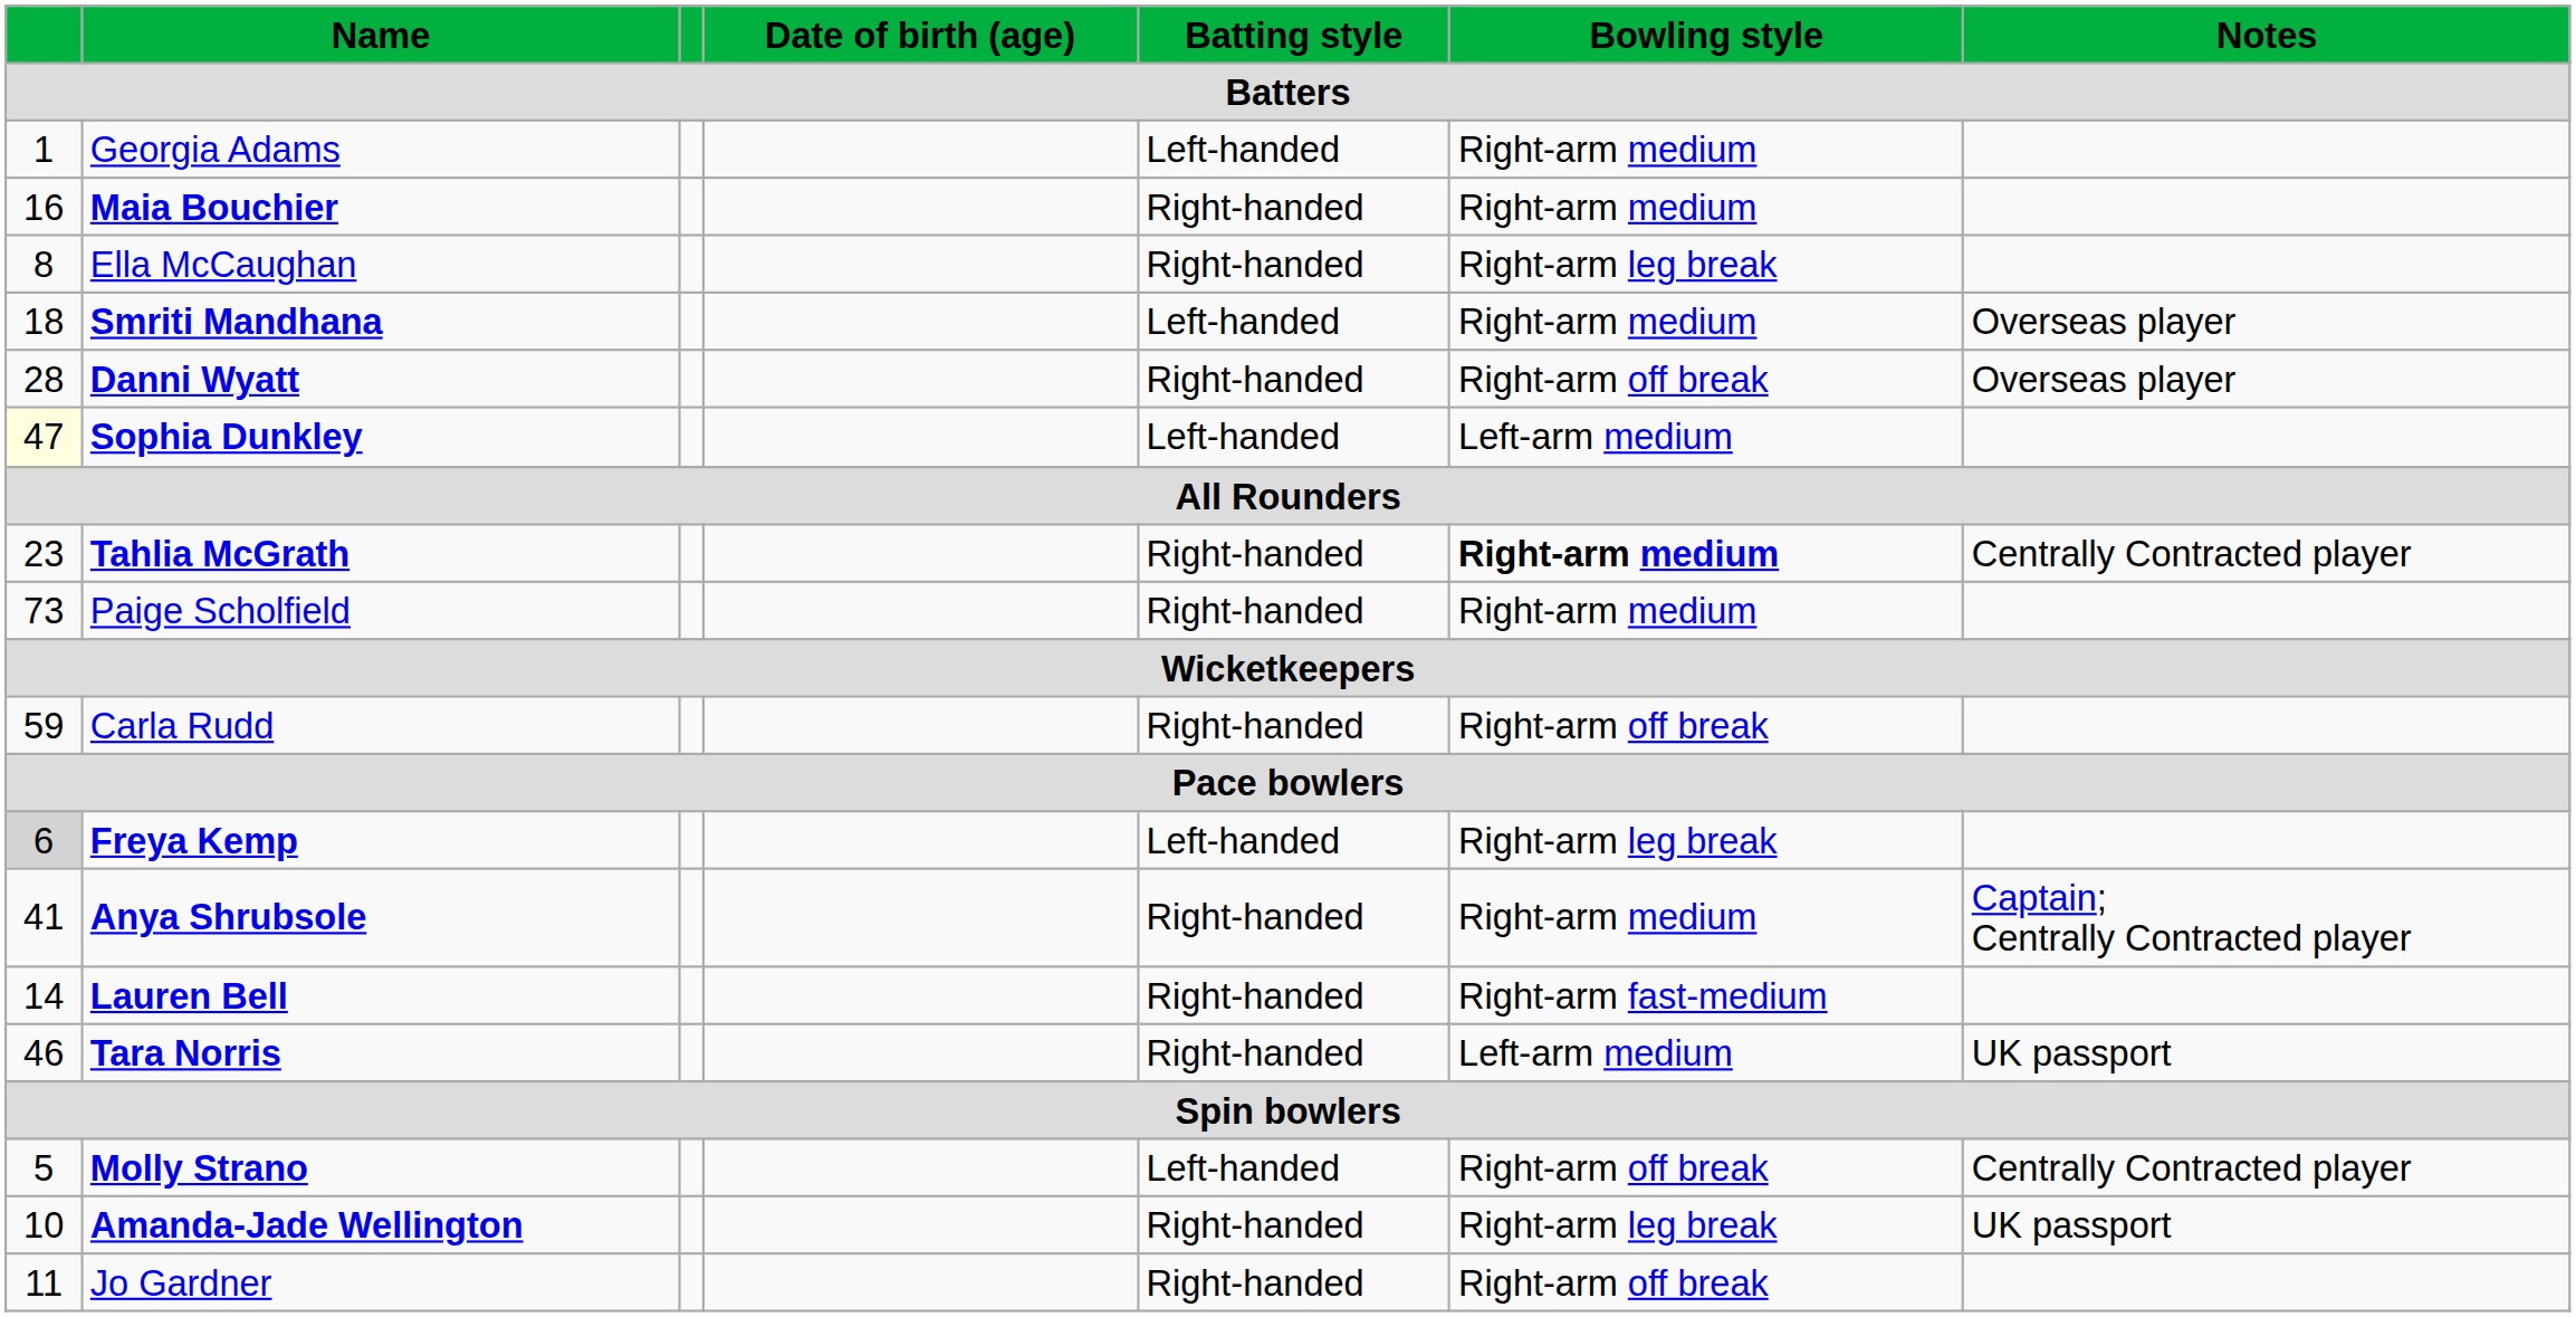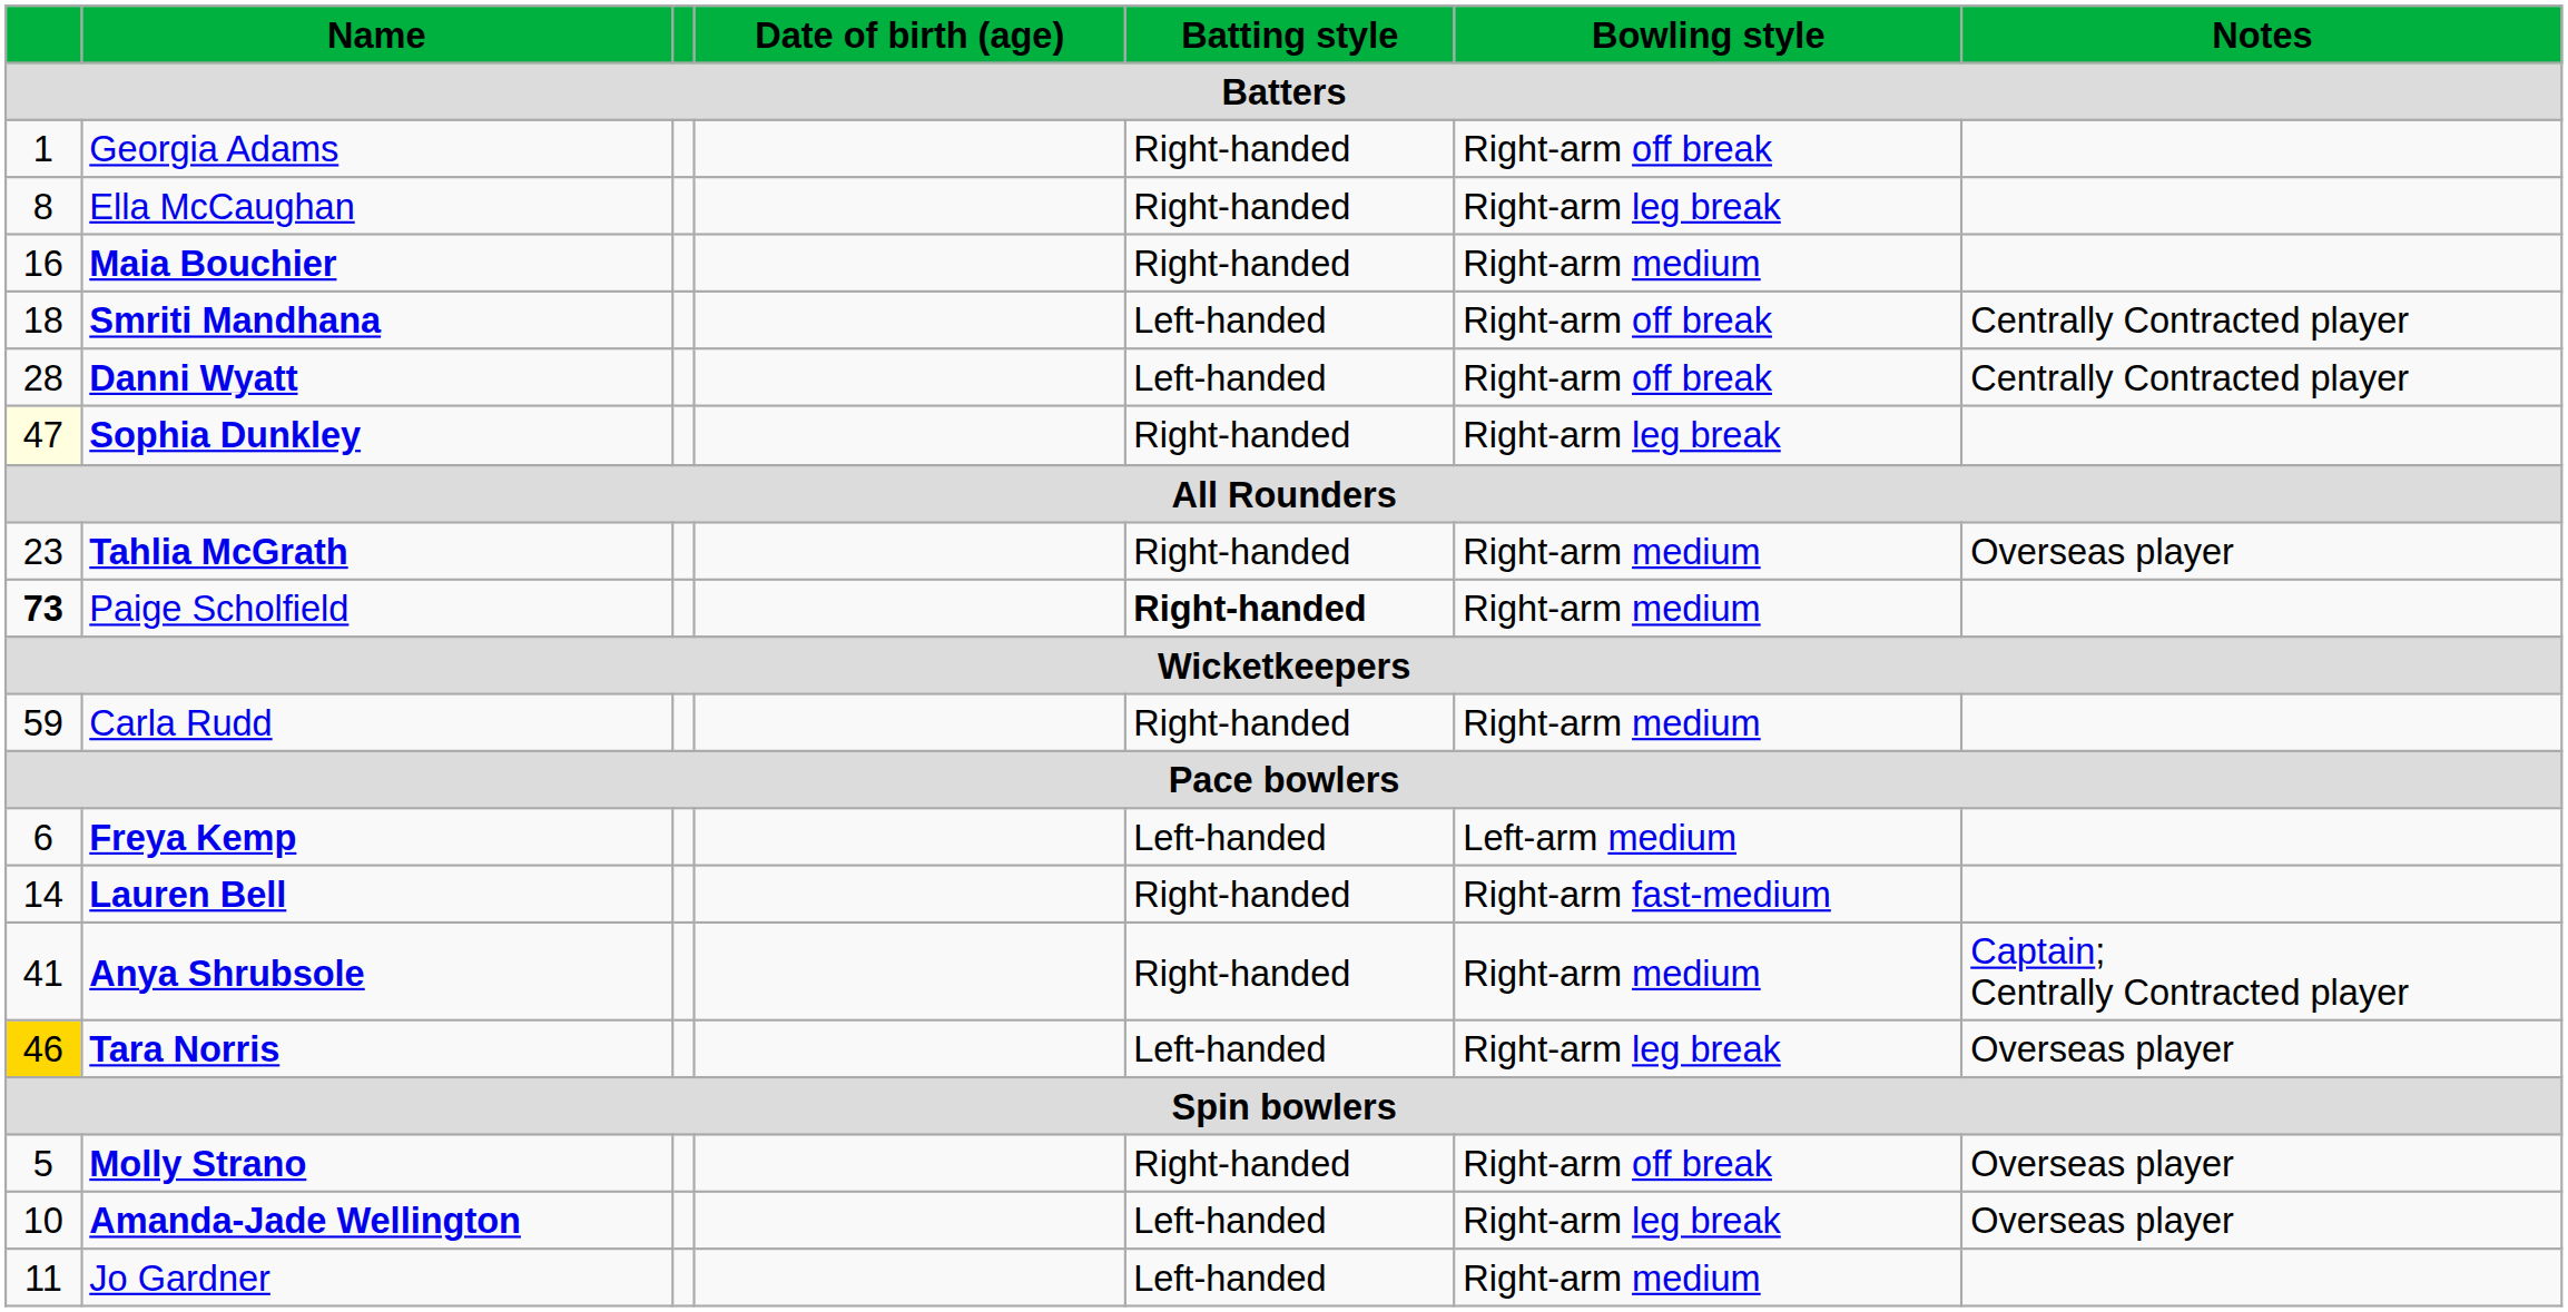Georgia Adams | Batting style: Left-handed -> Right-handed
Georgia Adams | Bowling style: Right-arm medium -> Right-arm off break
rows swapped: Ella McCaughan <-> Maia Bouchier
Smriti Mandhana | Bowling style: Right-arm medium -> Right-arm off break
Smriti Mandhana | Notes: Overseas player -> Centrally Contracted player
Danni Wyatt | Batting style: Right-handed -> Left-handed
Danni Wyatt | Notes: Overseas player -> Centrally Contracted player
Sophia Dunkley | Batting style: Left-handed -> Right-handed
Sophia Dunkley | Bowling style: Left-arm medium -> Right-arm leg break
Tahlia McGrath | Bowling style: bold -> normal
Tahlia McGrath | Notes: Centrally Contracted player -> Overseas player
Paige Scholfield | column 1: normal -> bold
Paige Scholfield | Batting style: normal -> bold
Carla Rudd | Bowling style: Right-arm off break -> Right-arm medium
Freya Kemp | column 1: lightgrey background -> no background
Freya Kemp | Bowling style: Right-arm leg break -> Left-arm medium
rows swapped: Lauren Bell <-> Anya Shrubsole
Tara Norris | column 1: no background -> gold background
Tara Norris | Batting style: Right-handed -> Left-handed
Tara Norris | Bowling style: Left-arm medium -> Right-arm leg break
Tara Norris | Notes: UK passport -> Overseas player
Molly Strano | Batting style: Left-handed -> Right-handed
Molly Strano | Notes: Centrally Contracted player -> Overseas player
Amanda-Jade Wellington | Batting style: Right-handed -> Left-handed
Amanda-Jade Wellington | Notes: UK passport -> Overseas player
Jo Gardner | Batting style: Right-handed -> Left-handed
Jo Gardner | Bowling style: Right-arm off break -> Right-arm medium
